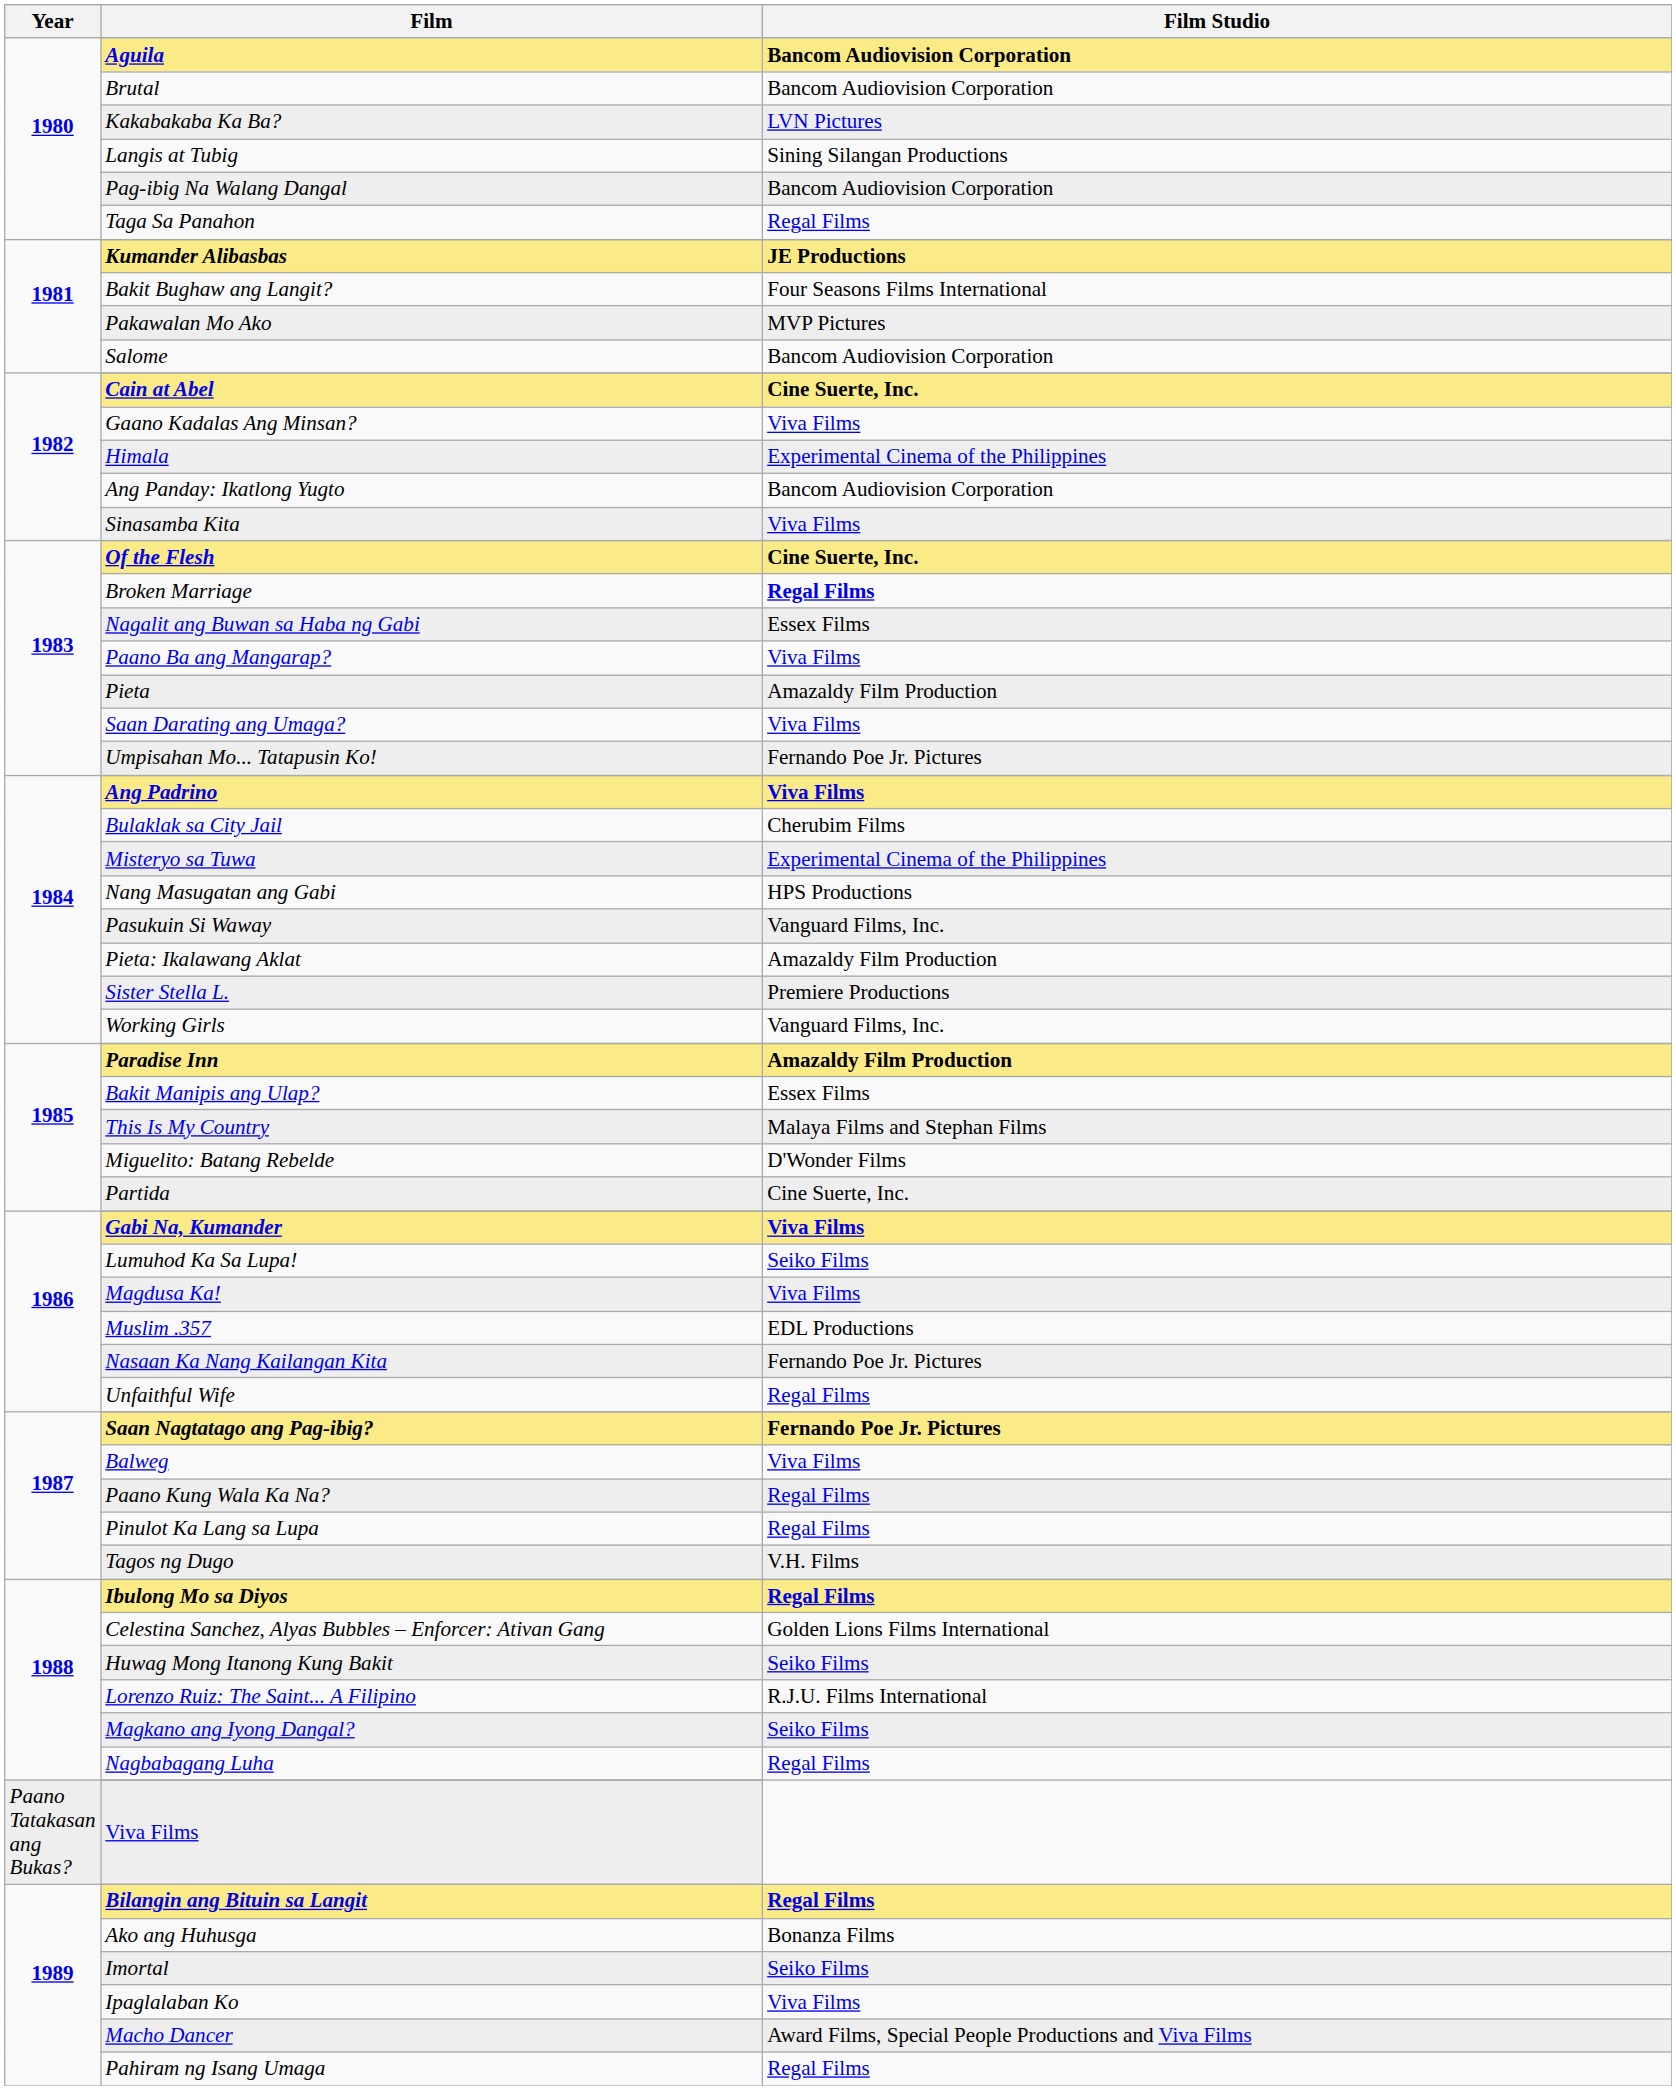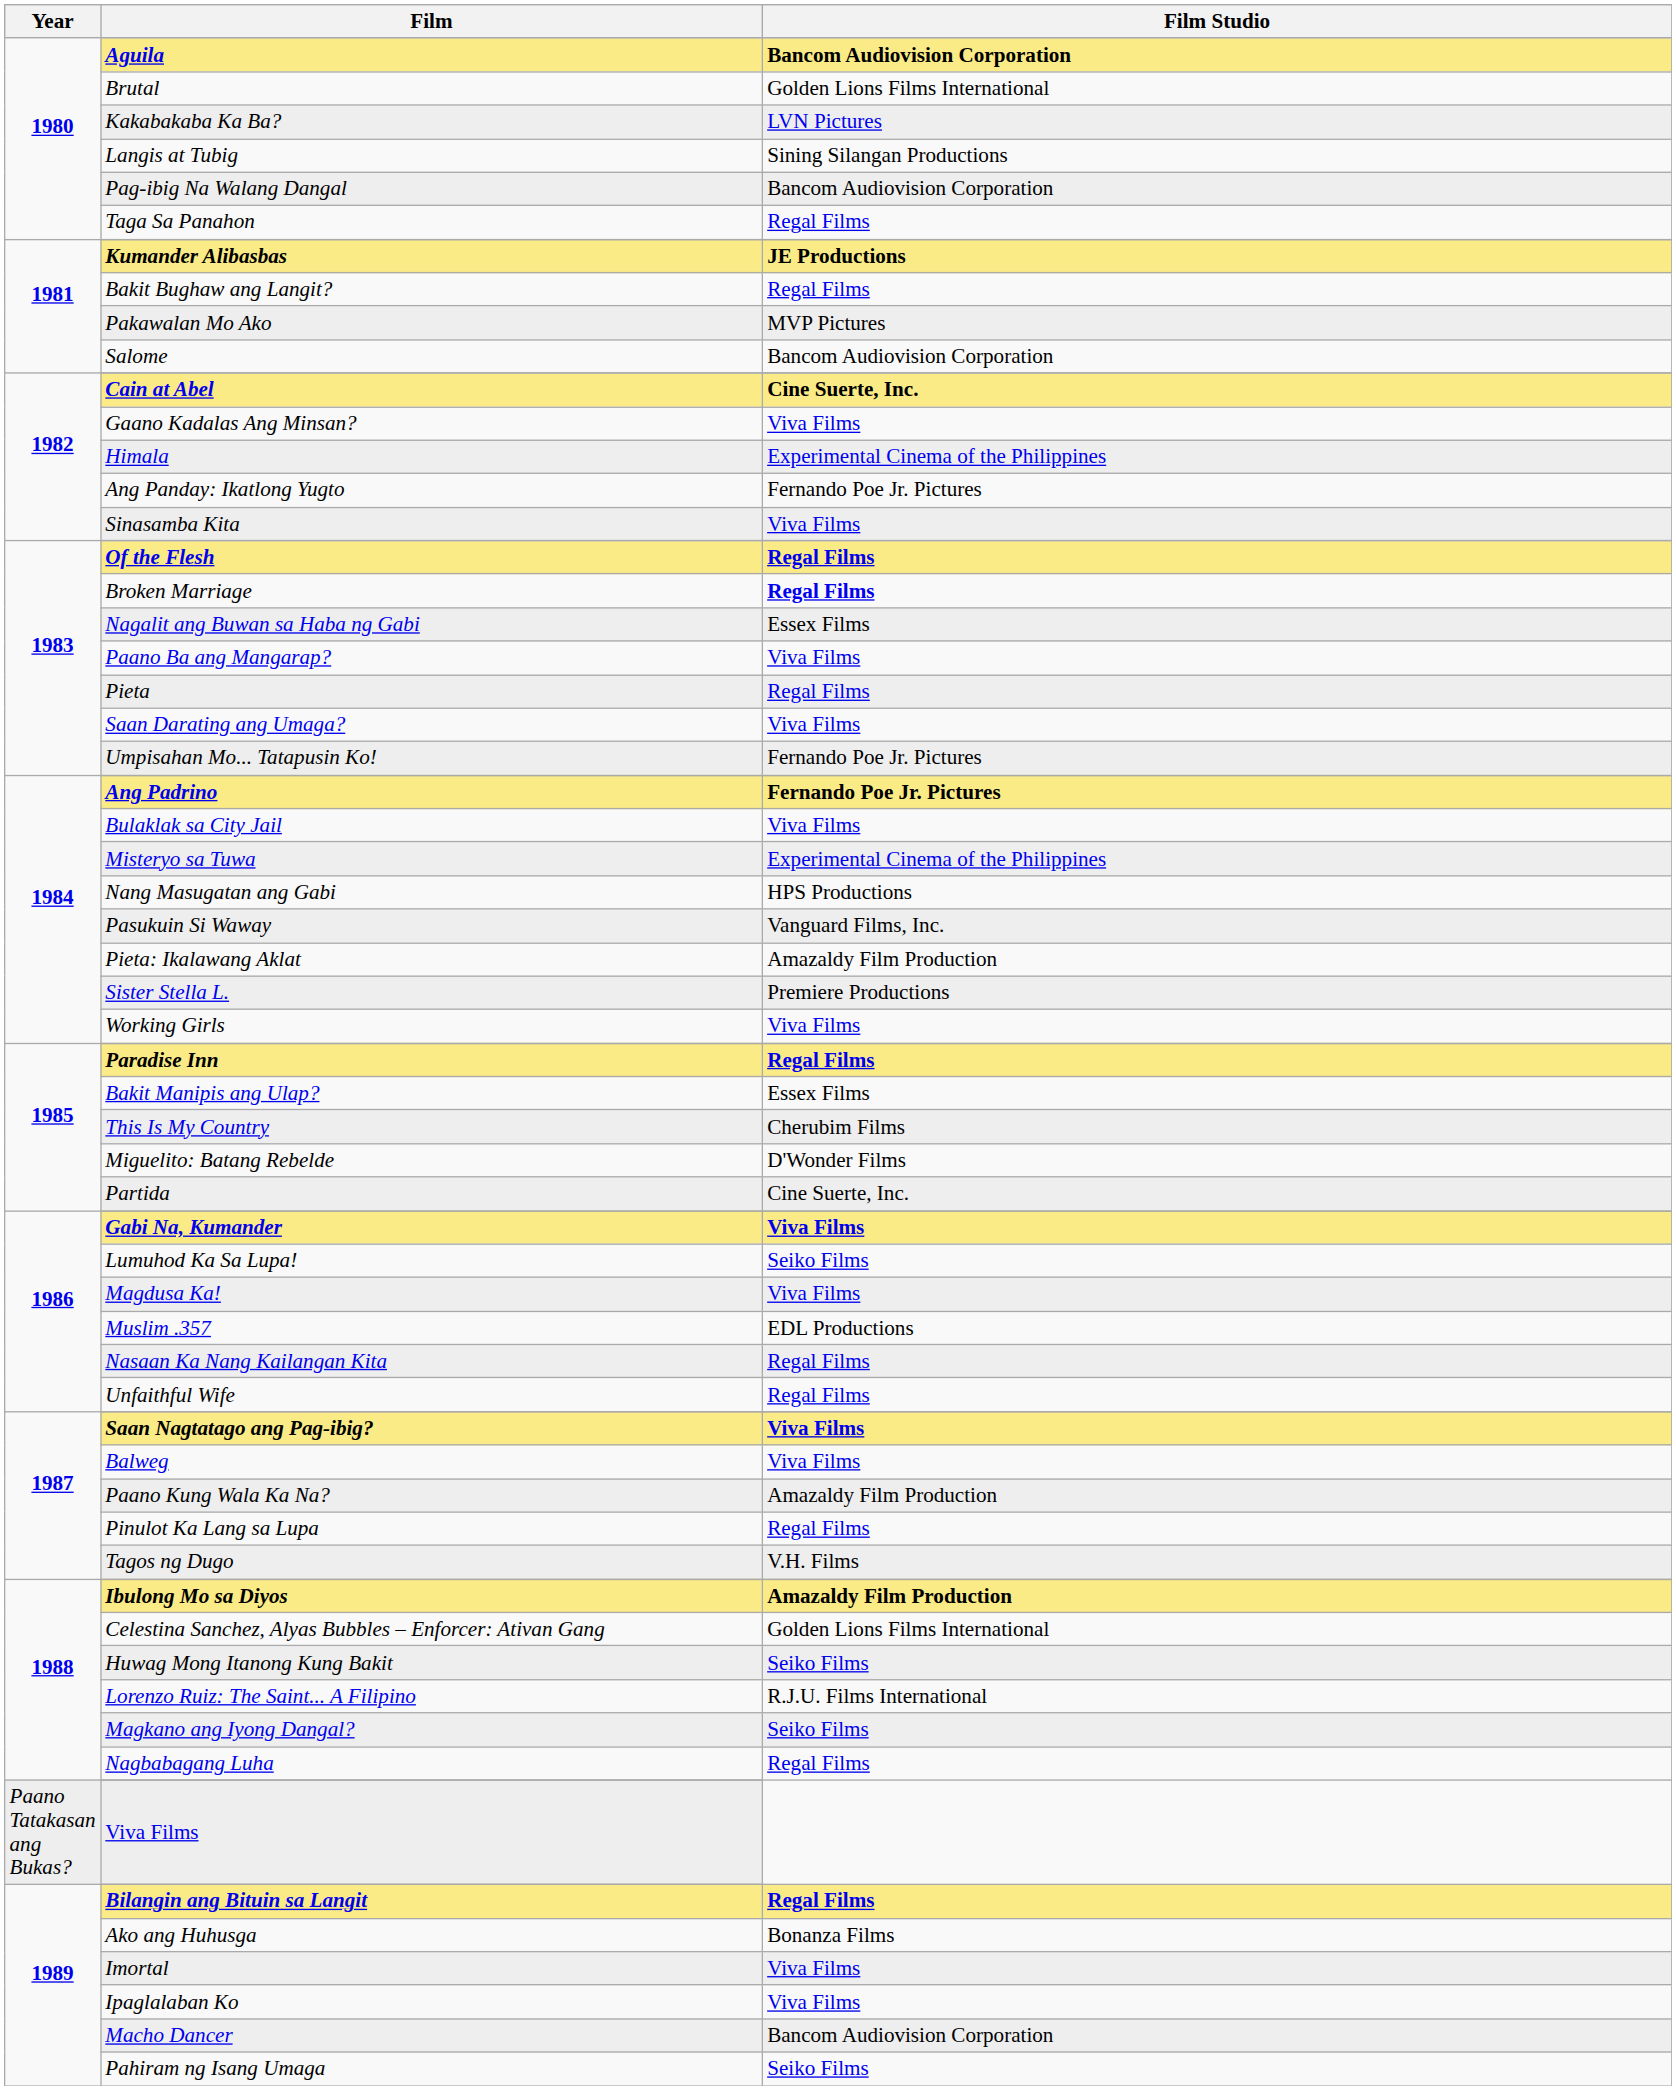Brutal | Film Studio: Bancom Audiovision Corporation -> Golden Lions Films International
Bakit Bughaw ang Langit? | Film Studio: Four Seasons Films International -> Regal Films
Ang Panday: Ikatlong Yugto | Film Studio: Bancom Audiovision Corporation -> Fernando Poe Jr. Pictures
Of the Flesh | Film Studio: Cine Suerte, Inc. -> Regal Films
Pieta | Film Studio: Amazaldy Film Production -> Regal Films
Ang Padrino | Film Studio: Viva Films -> Fernando Poe Jr. Pictures
Bulaklak sa City Jail | Film Studio: Cherubim Films -> Viva Films
Working Girls | Film Studio: Vanguard Films, Inc. -> Viva Films
Paradise Inn | Film Studio: Amazaldy Film Production -> Regal Films
This Is My Country | Film Studio: Malaya Films and Stephan Films -> Cherubim Films
Nasaan Ka Nang Kailangan Kita | Film Studio: Fernando Poe Jr. Pictures -> Regal Films
Saan Nagtatago ang Pag-ibig? | Film Studio: Fernando Poe Jr. Pictures -> Viva Films
Paano Kung Wala Ka Na? | Film Studio: Regal Films -> Amazaldy Film Production
Ibulong Mo sa Diyos | Film Studio: Regal Films -> Amazaldy Film Production
Imortal | Film Studio: Seiko Films -> Viva Films
Macho Dancer | Film Studio: Award Films, Special People Productions and Viva Films -> Bancom Audiovision Corporation
Pahiram ng Isang Umaga | Film Studio: Regal Films -> Seiko Films
